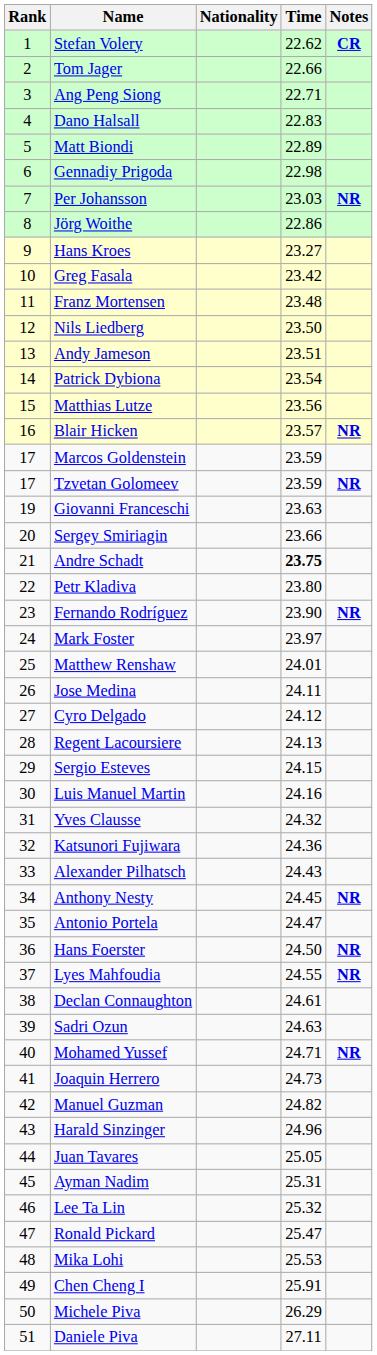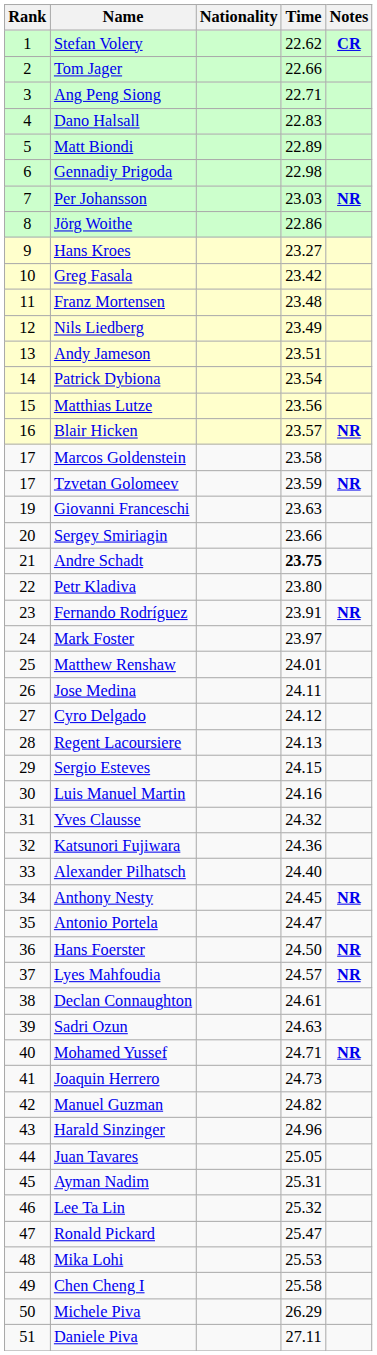Nils Liedberg | Time: 23.50 -> 23.49
Marcos Goldenstein | Time: 23.59 -> 23.58
Fernando Rodríguez | Time: 23.90 -> 23.91
Alexander Pilhatsch | Time: 24.43 -> 24.40
Lyes Mahfoudia | Time: 24.55 -> 24.57
Chen Cheng I | Time: 25.91 -> 25.58
